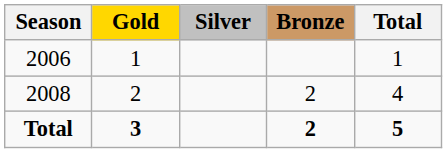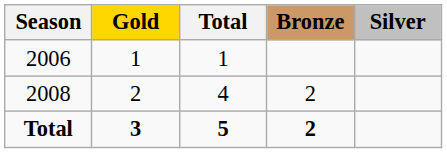columns swapped: Silver <-> Total
